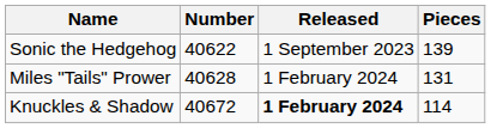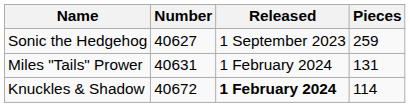Sonic the Hedgehog | Number: 40622 -> 40627
Sonic the Hedgehog | Pieces: 139 -> 259
Miles "Tails" Prower | Number: 40628 -> 40631
